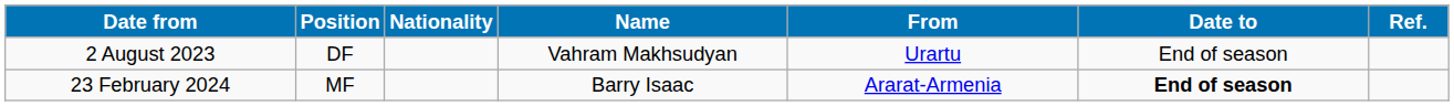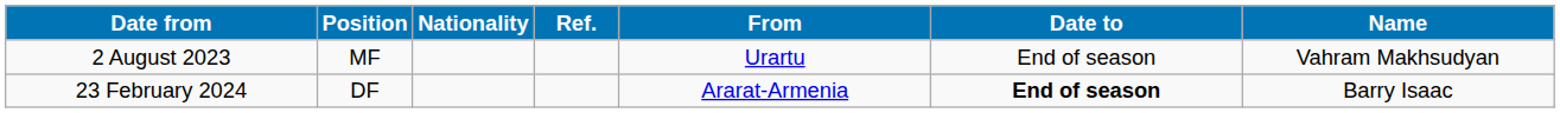columns swapped: Name <-> Ref.
2 August 2023 | Position: DF -> MF
23 February 2024 | Position: MF -> DF
